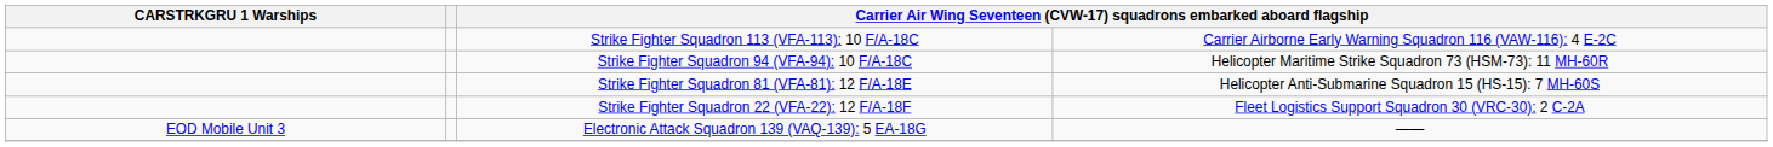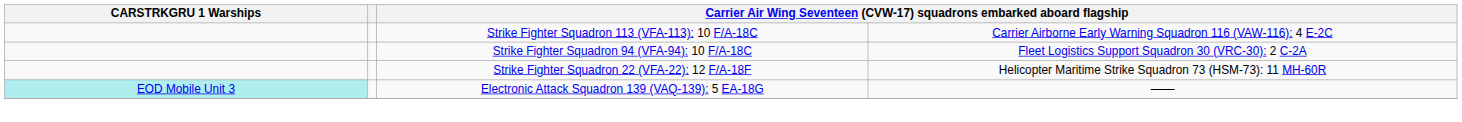Strike Fighter Squadron 94 (VFA-94): 10 F/A-18C | column 4: Helicopter Maritime Strike Squadron 73 (HSM-73): 11 MH-60R -> Fleet Logistics Support Squadron 30 (VRC-30): 2 C-2A
- row: Strike Fighter Squadron 81 (VFA-81): 12 F/A-18E | Helicopter Anti-Submarine Squadron 15 (HS-15): 7 MH-60S
Strike Fighter Squadron 22 (VFA-22): 12 F/A-18F | column 4: Fleet Logistics Support Squadron 30 (VRC-30): 2 C-2A -> Helicopter Maritime Strike Squadron 73 (HSM-73): 11 MH-60R
Electronic Attack Squadron 139 (VAQ-139): 5 EA-18G | CARSTRKGRU 1 Warships: no background -> paleturquoise background
